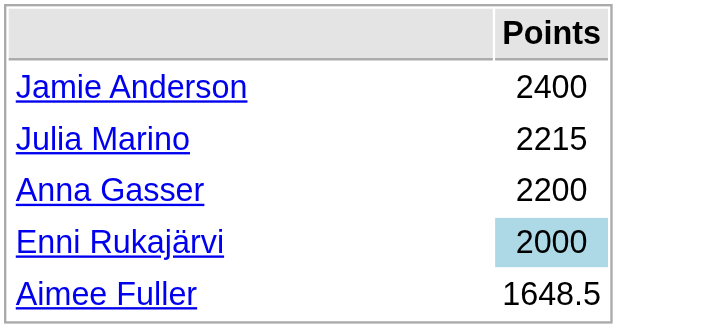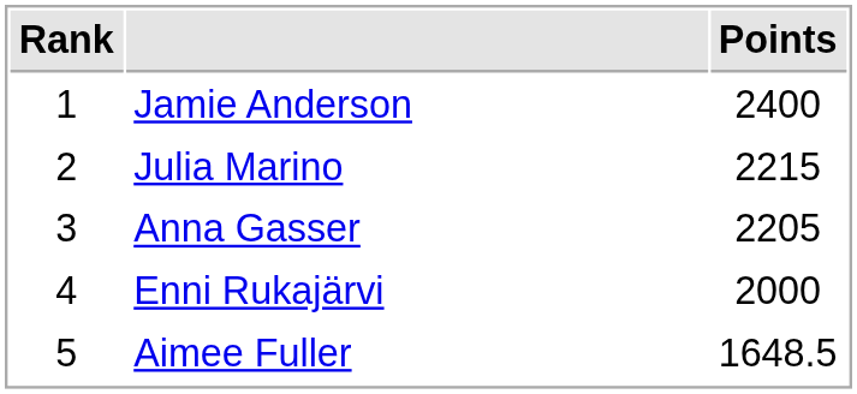+ column: Rank | 1 | 2 | 3 | 4 | 5
Anna Gasser | Points: 2200 -> 2205
Enni Rukajärvi | Points: lightblue background -> no background
